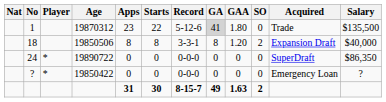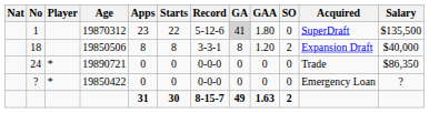1 | Acquired: Trade -> SuperDraft
24 | Age: 19890722 -> 19890721
24 | Acquired: SuperDraft -> Trade
